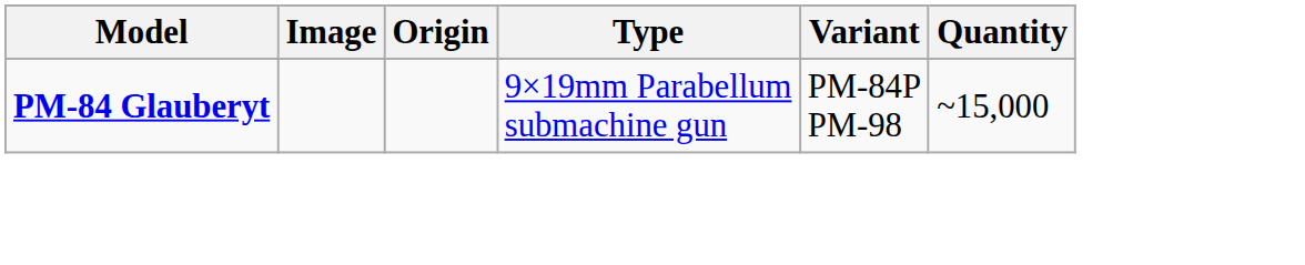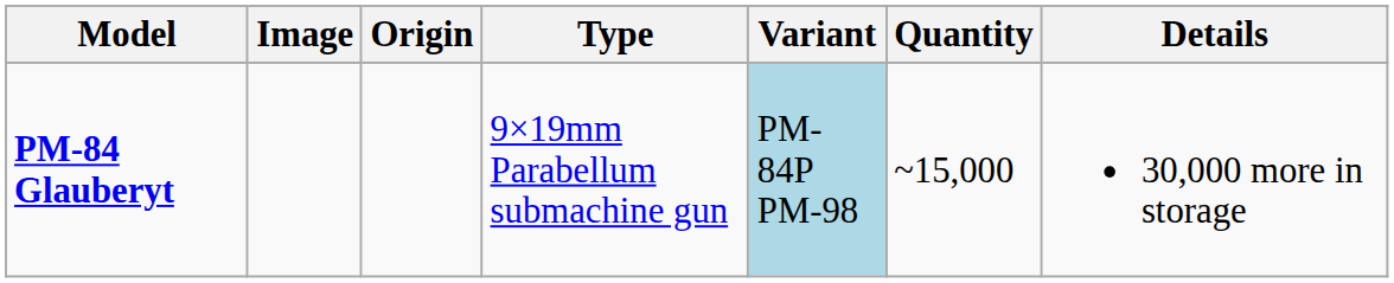+ column: Details | 30,000 more in storage
PM-84 Glauberyt | Variant: no background -> lightblue background
